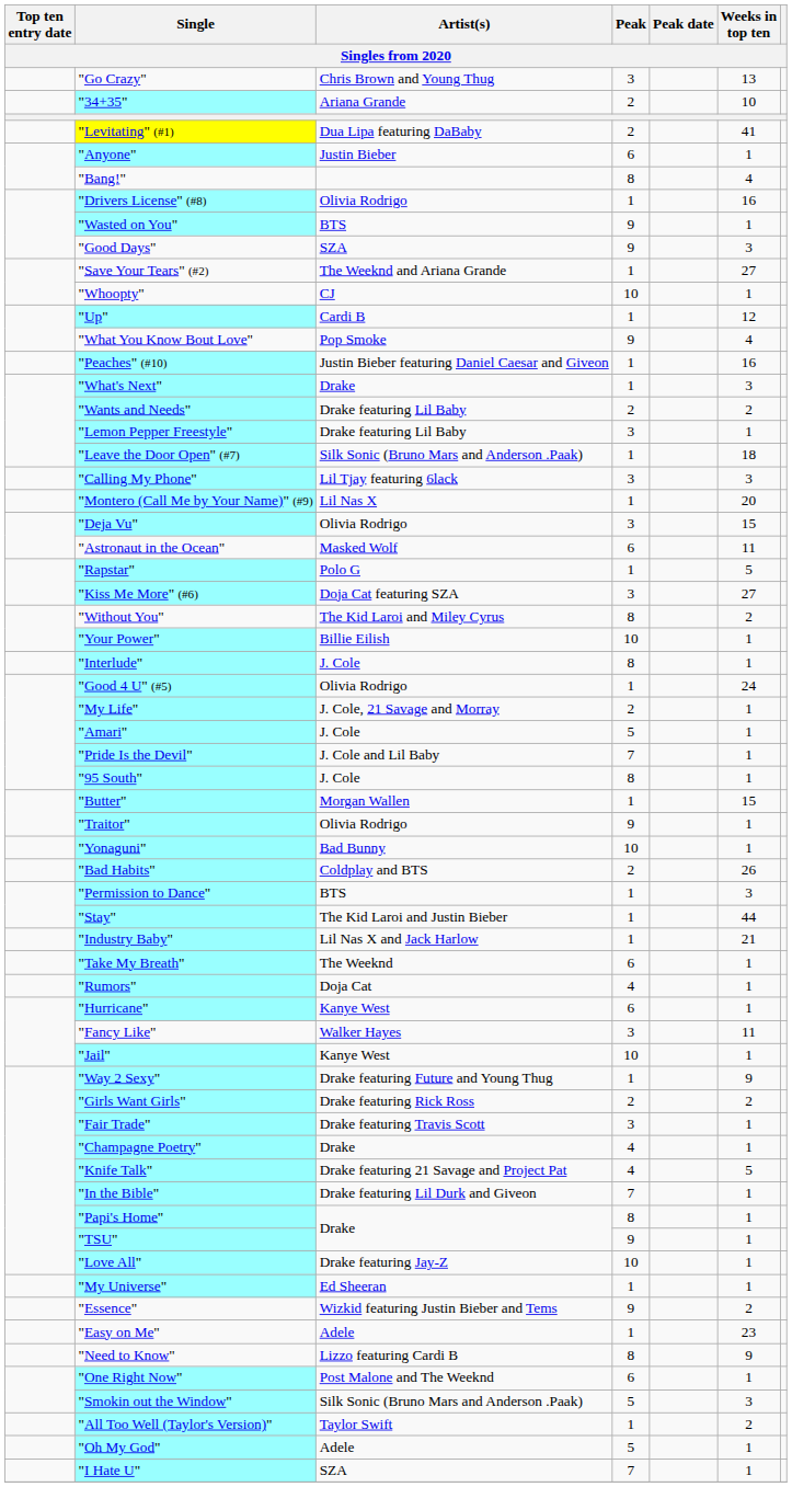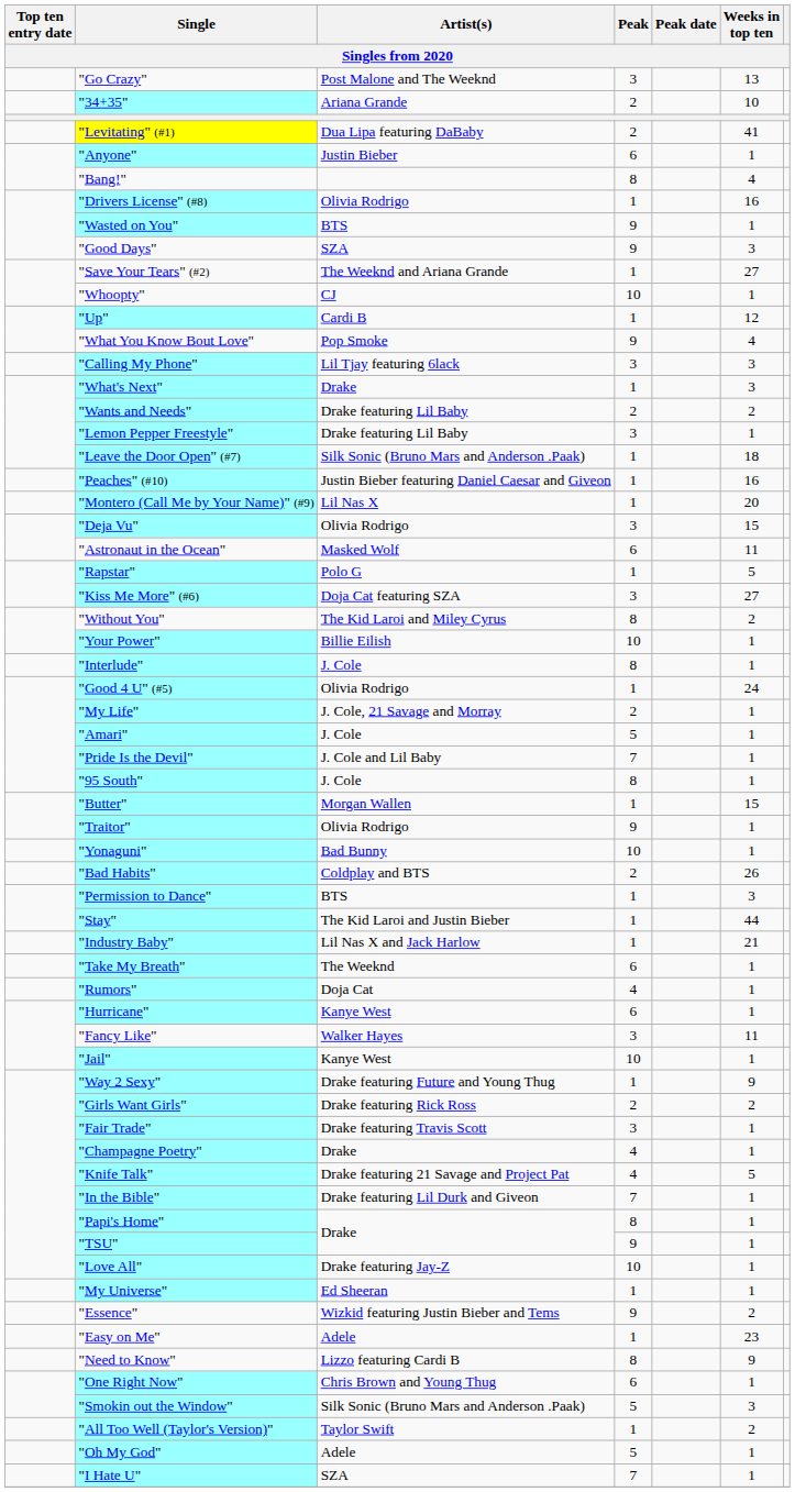"Go Crazy" | Artist(s): Chris Brown and Young Thug -> Post Malone and The Weeknd
rows swapped: "Calling My Phone" <-> "Peaches" (#10)
"One Right Now" | Artist(s): Post Malone and The Weeknd -> Chris Brown and Young Thug
